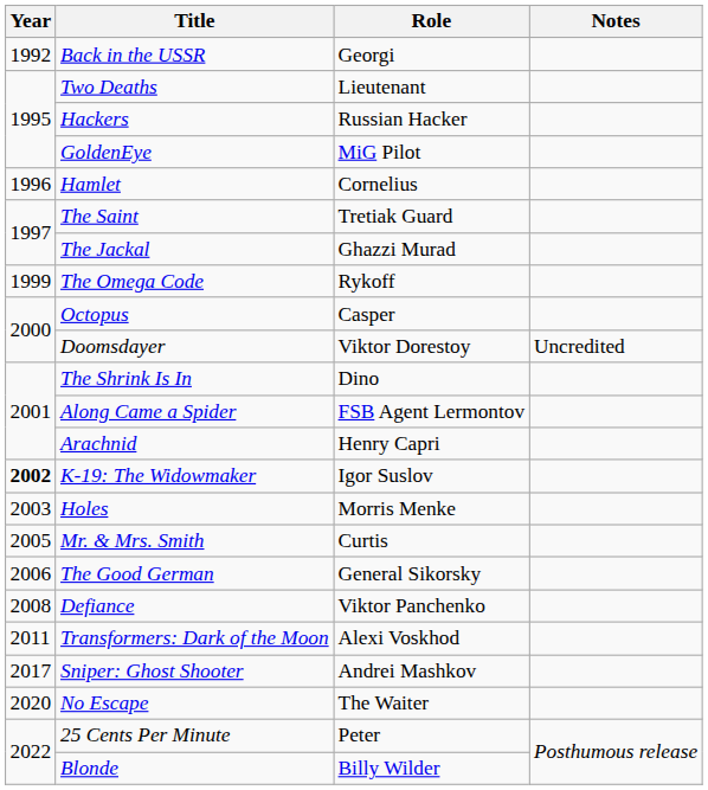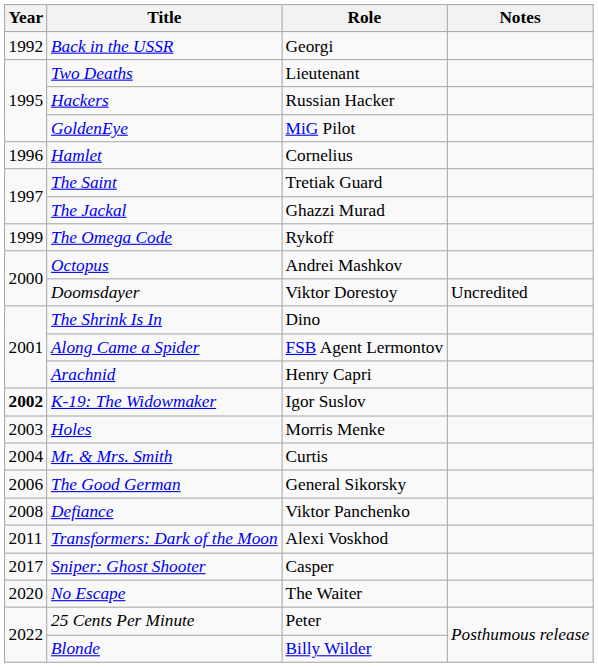Octopus | Role: Casper -> Andrei Mashkov
Mr. & Mrs. Smith | Year: 2005 -> 2004
Sniper: Ghost Shooter | Role: Andrei Mashkov -> Casper
